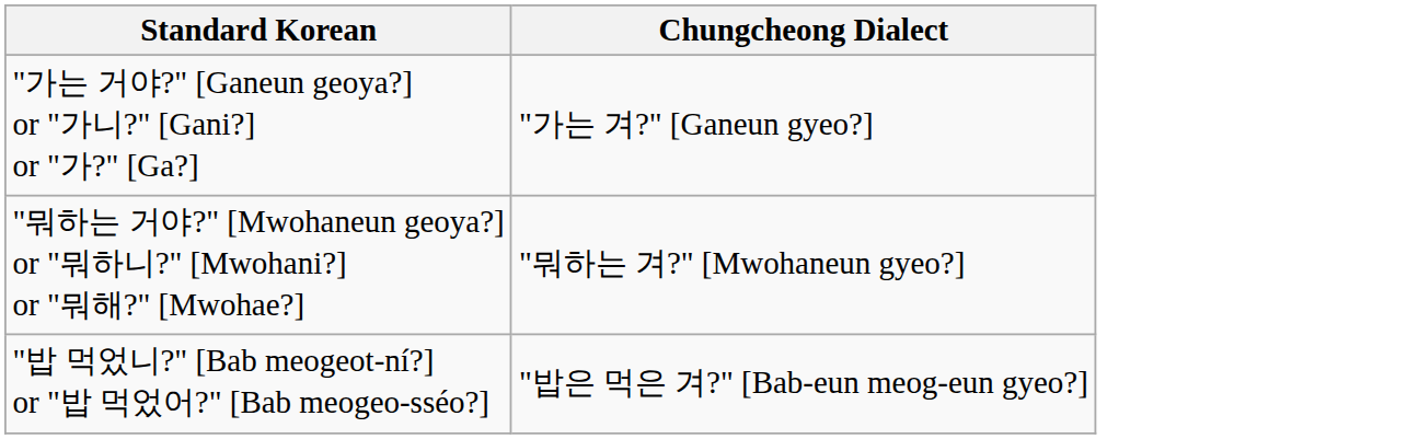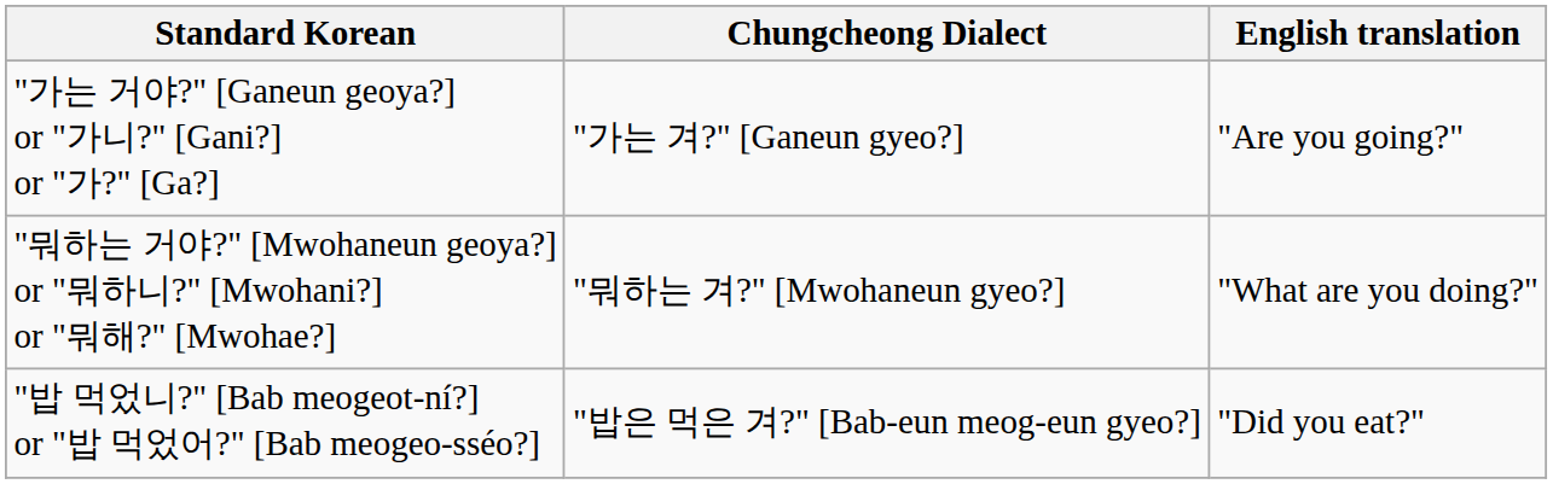+ column: English translation | "Are you going?" | "What are you doing?" | "Did you eat?"
